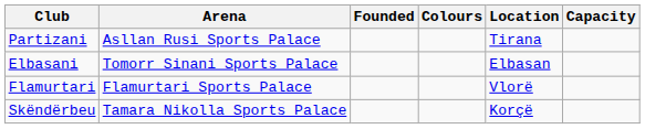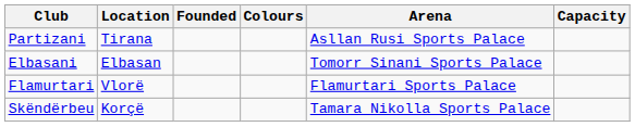columns swapped: Location <-> Arena
